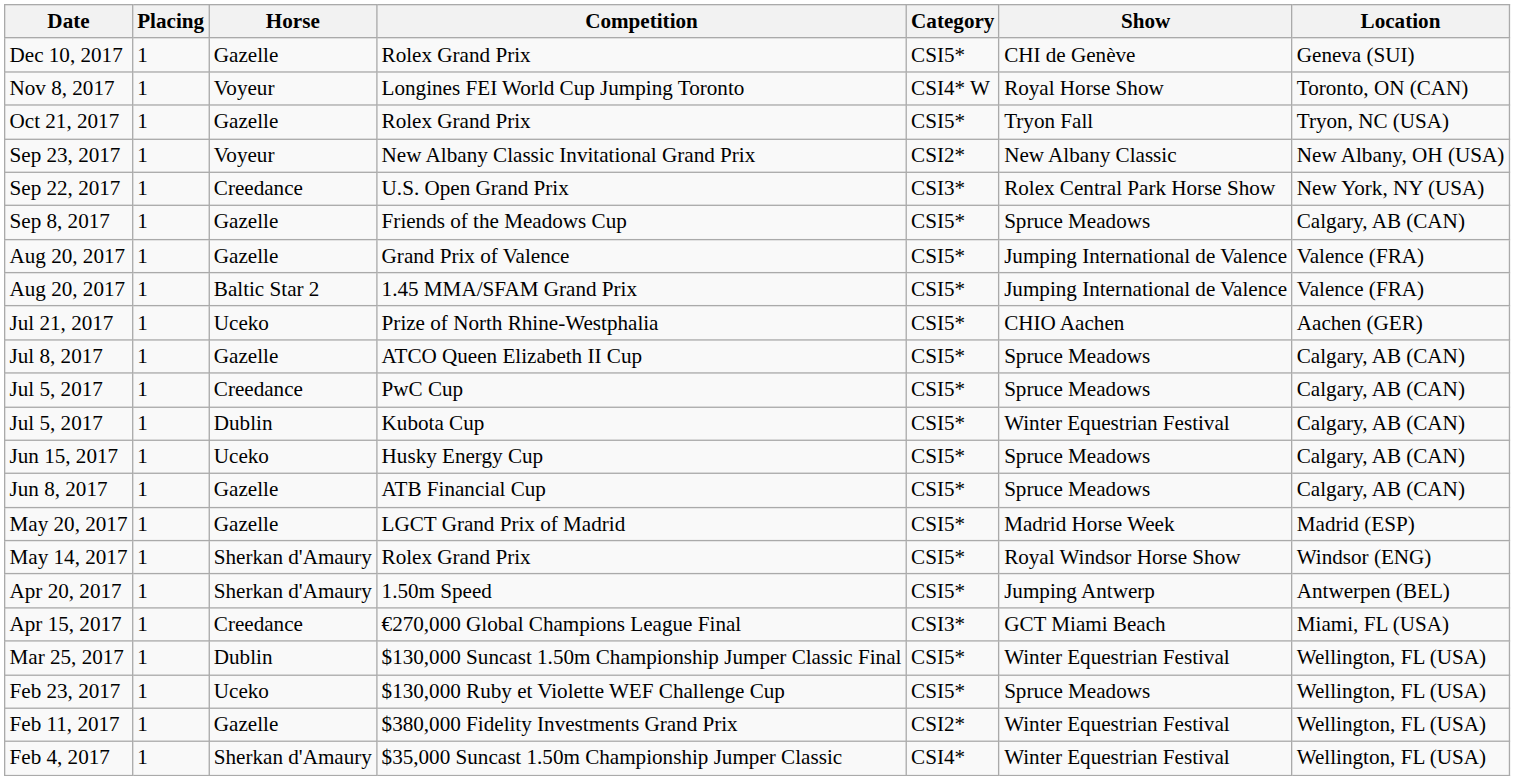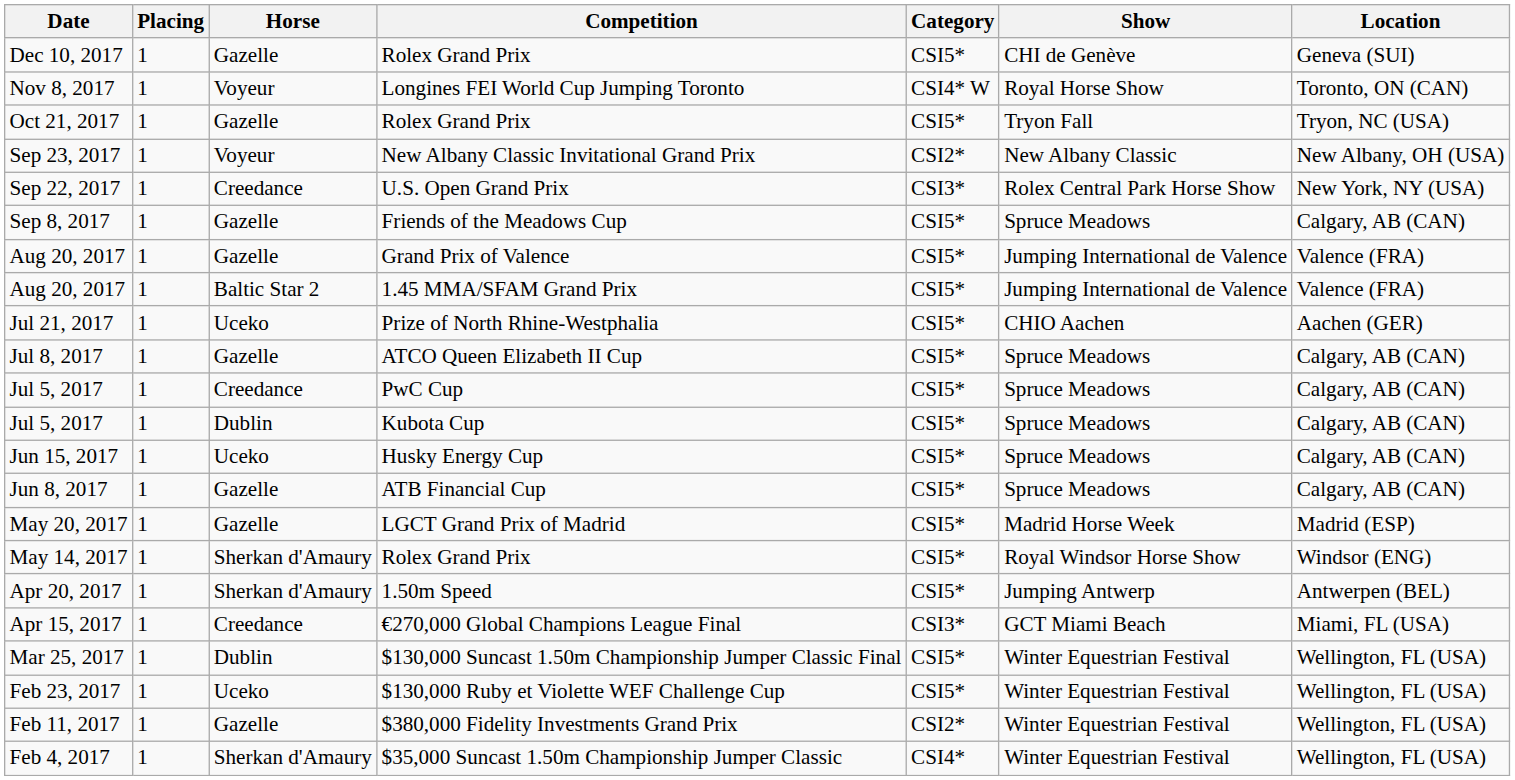Jul 5, 2017 / Kubota Cup | Show: Winter Equestrian Festival -> Spruce Meadows
Feb 23, 2017 | Show: Spruce Meadows -> Winter Equestrian Festival
